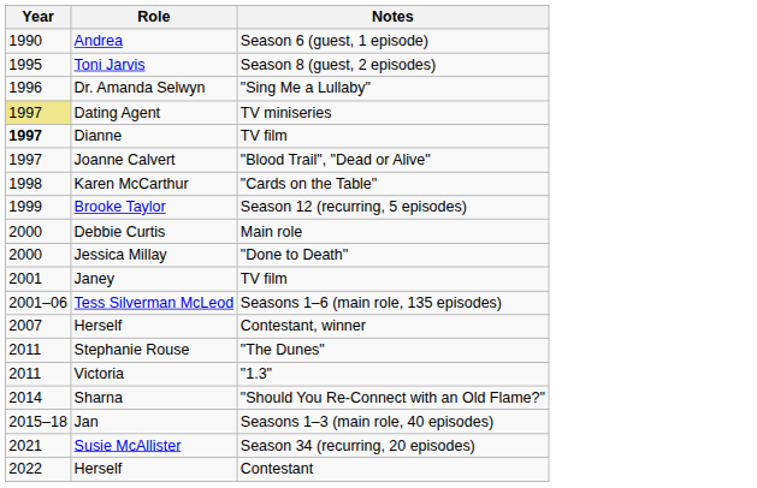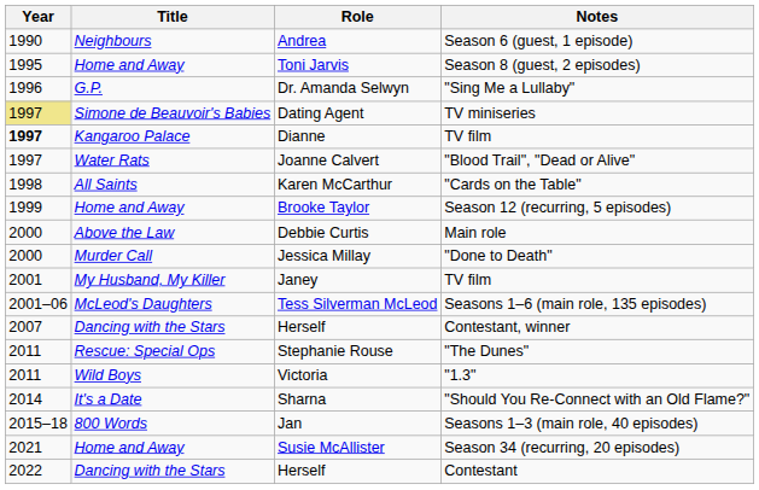+ column: Title | Neighbours | Home and Away | G.P. | Simone de Beauvoir's Babies | Kangaroo Palace | Water Rats | All Saints | Home and Away | Above the Law | Murder Call | My Husband, My Killer | McLeod's Daughters | Dancing with the Stars | Rescue: Special Ops | Wild Boys | It's a Date | 800 Words | Home and Away | Dancing with the Stars
